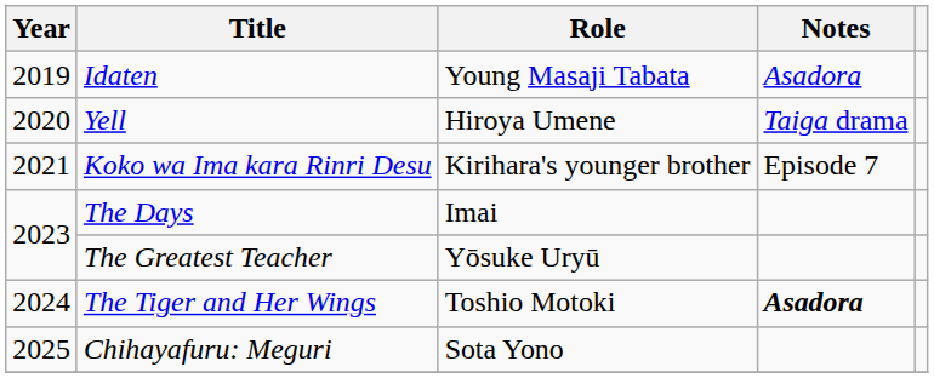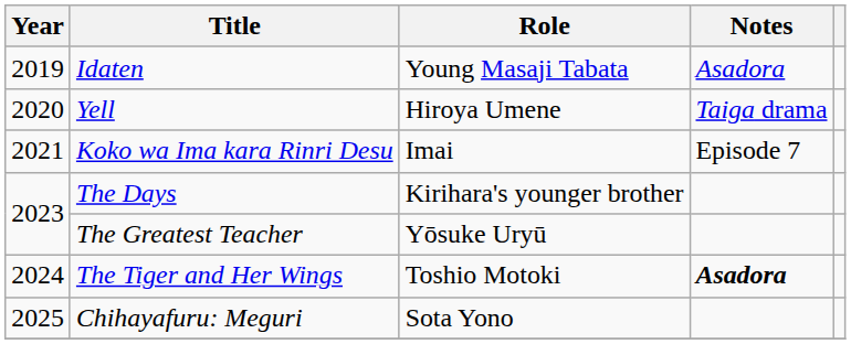Koko wa Ima kara Rinri Desu | Role: Kirihara's younger brother -> Imai
The Days | Role: Imai -> Kirihara's younger brother
